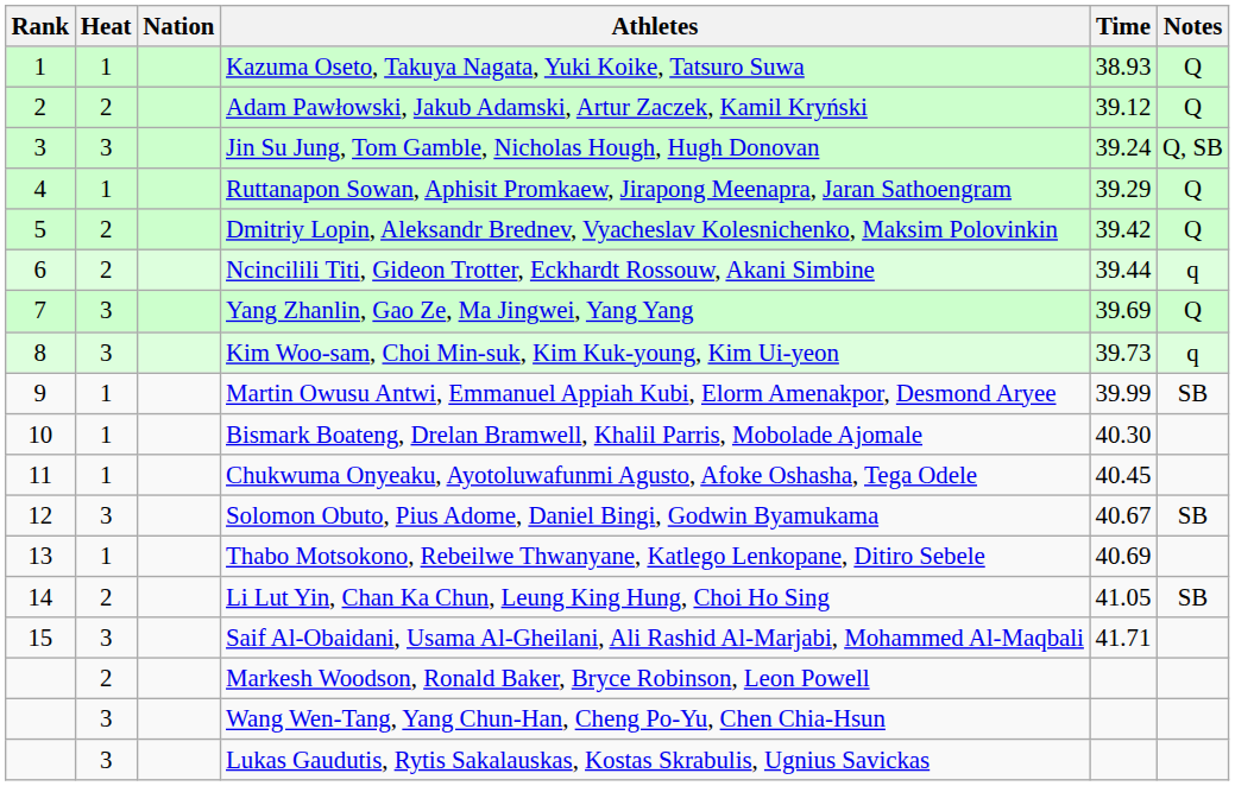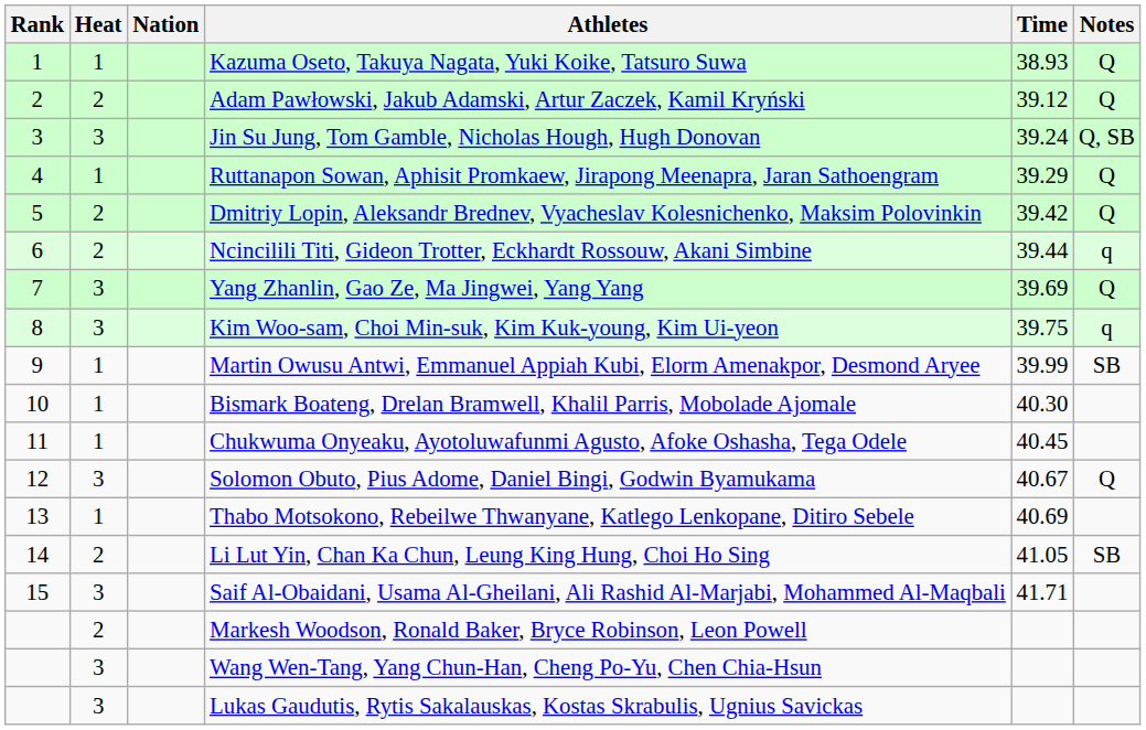Kim Woo-sam, Choi Min-suk, Kim Kuk-young, Kim Ui-yeon | Time: 39.73 -> 39.75
Solomon Obuto, Pius Adome, Daniel Bingi, Godwin Byamukama | Notes: SB -> Q
